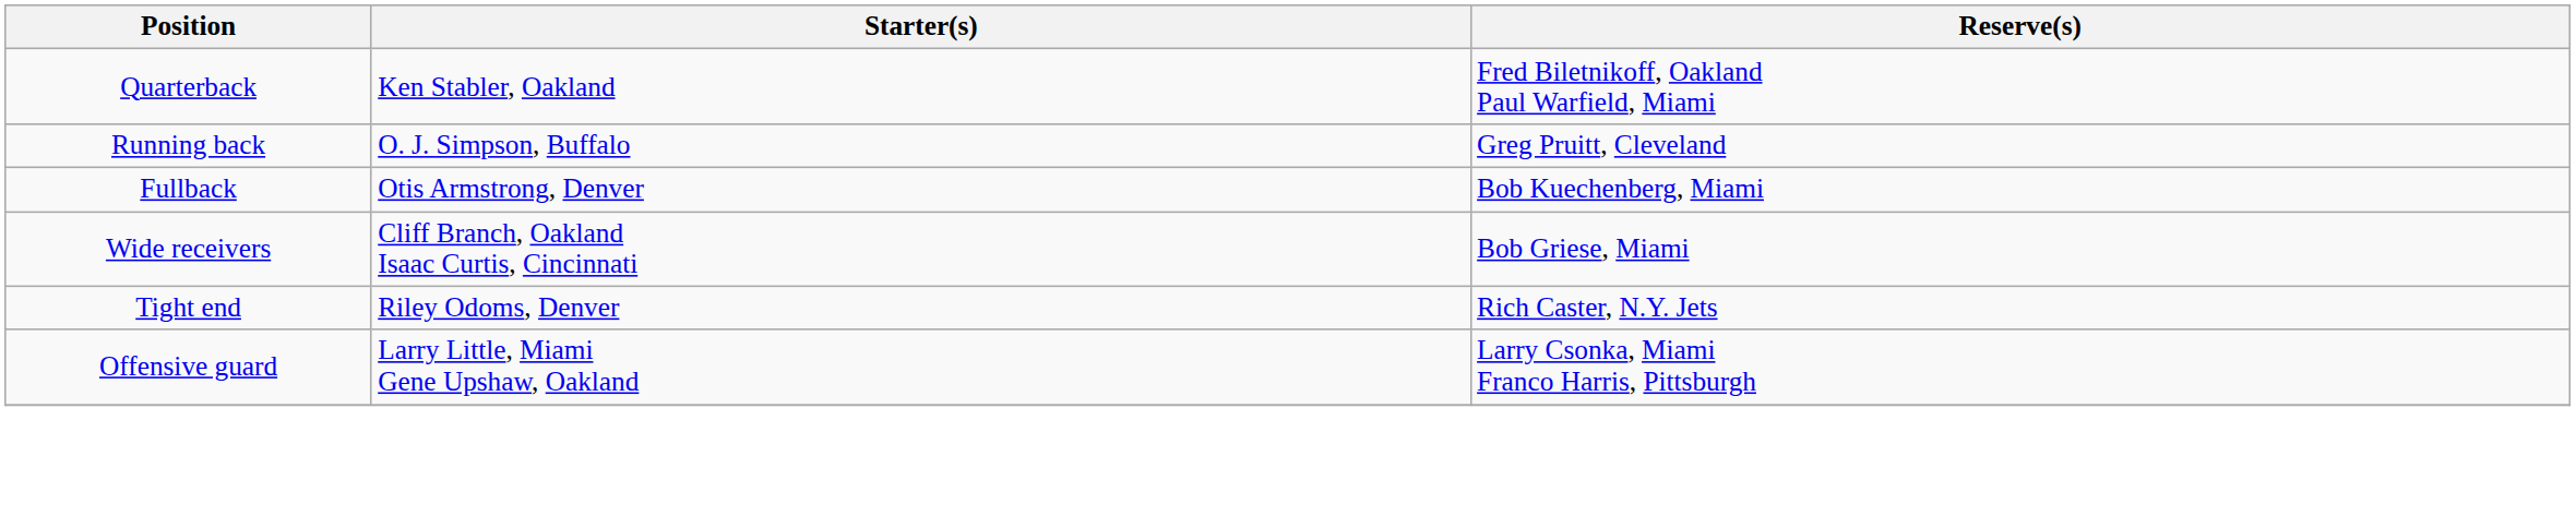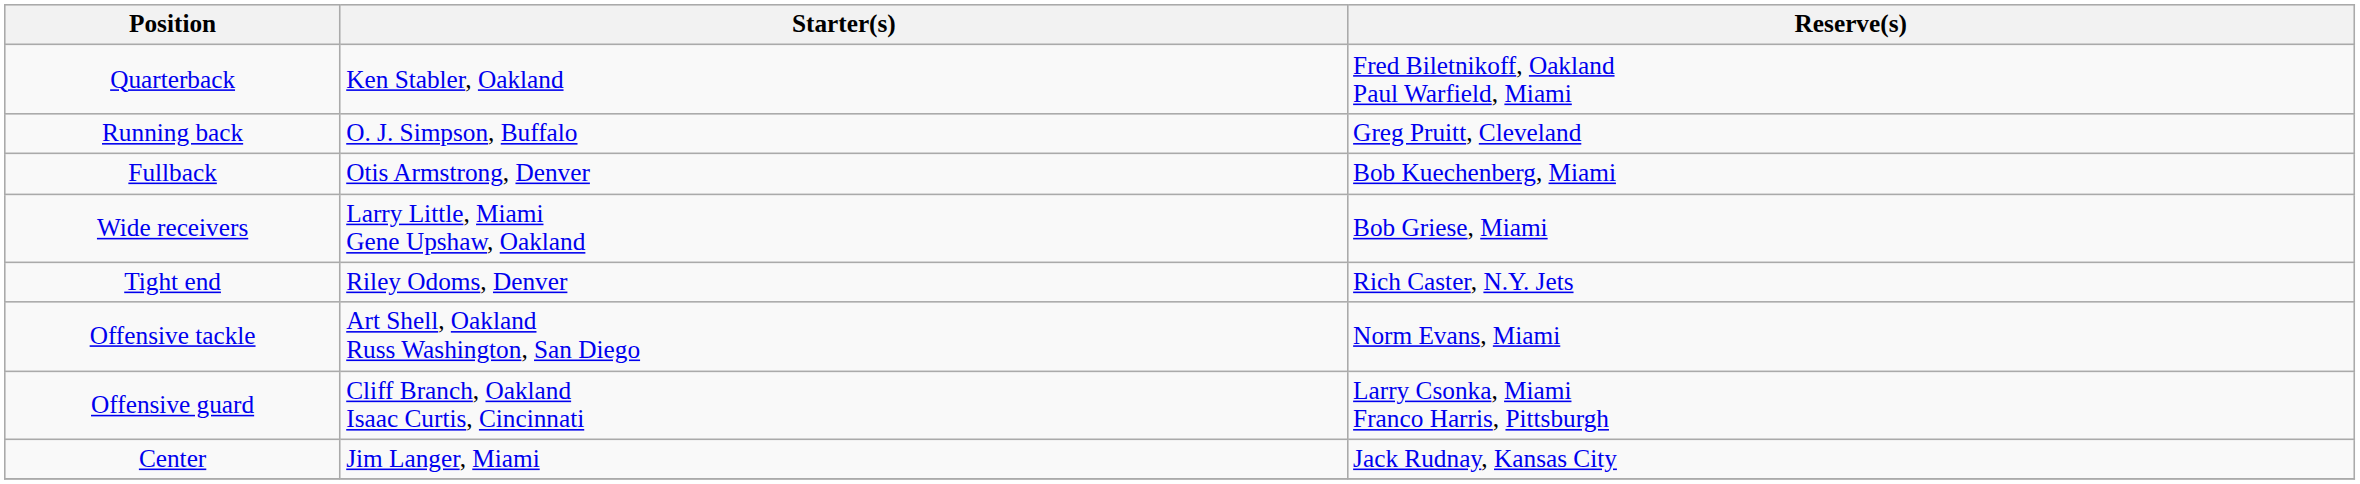Wide receivers | Starter(s): Cliff Branch, Oakland Isaac Curtis, Cincinnati -> Larry Little, Miami Gene Upshaw, Oakland
+ row: Offensive tackle | Art Shell, Oakland Russ Washington, San Diego | Norm Evans, Miami
Offensive guard | Starter(s): Larry Little, Miami Gene Upshaw, Oakland -> Cliff Branch, Oakland Isaac Curtis, Cincinnati
+ row: Center | Jim Langer, Miami | Jack Rudnay, Kansas City
